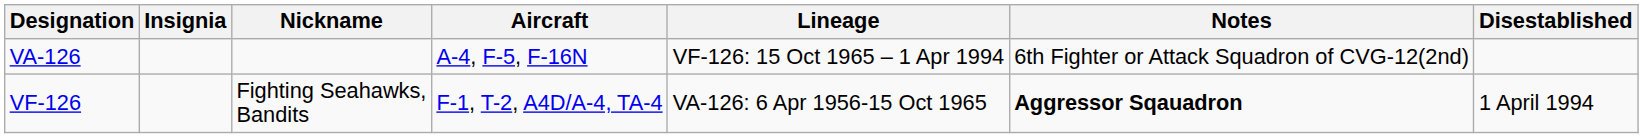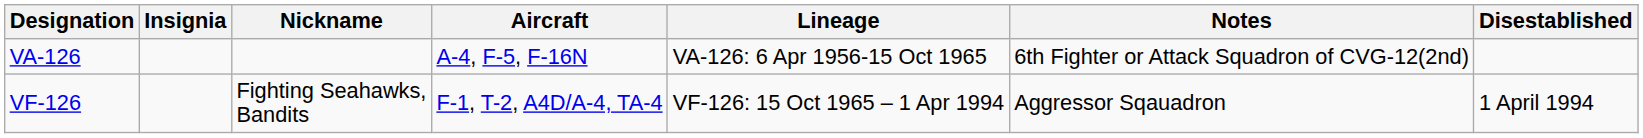VA-126 | Lineage: VF-126: 15 Oct 1965 – 1 Apr 1994 -> VA-126: 6 Apr 1956-15 Oct 1965
VF-126 | Lineage: VA-126: 6 Apr 1956-15 Oct 1965 -> VF-126: 15 Oct 1965 – 1 Apr 1994
VF-126 | Notes: bold -> normal
